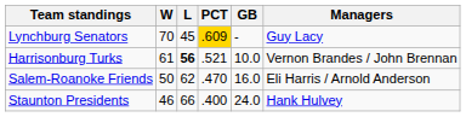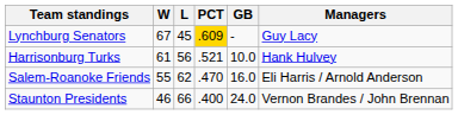Lynchburg Senators | W: 70 -> 67
Harrisonburg Turks | L: bold -> normal
Harrisonburg Turks | Managers: Vernon Brandes / John Brennan -> Hank Hulvey
Salem-Roanoke Friends | W: 50 -> 55
Staunton Presidents | Managers: Hank Hulvey -> Vernon Brandes / John Brennan
